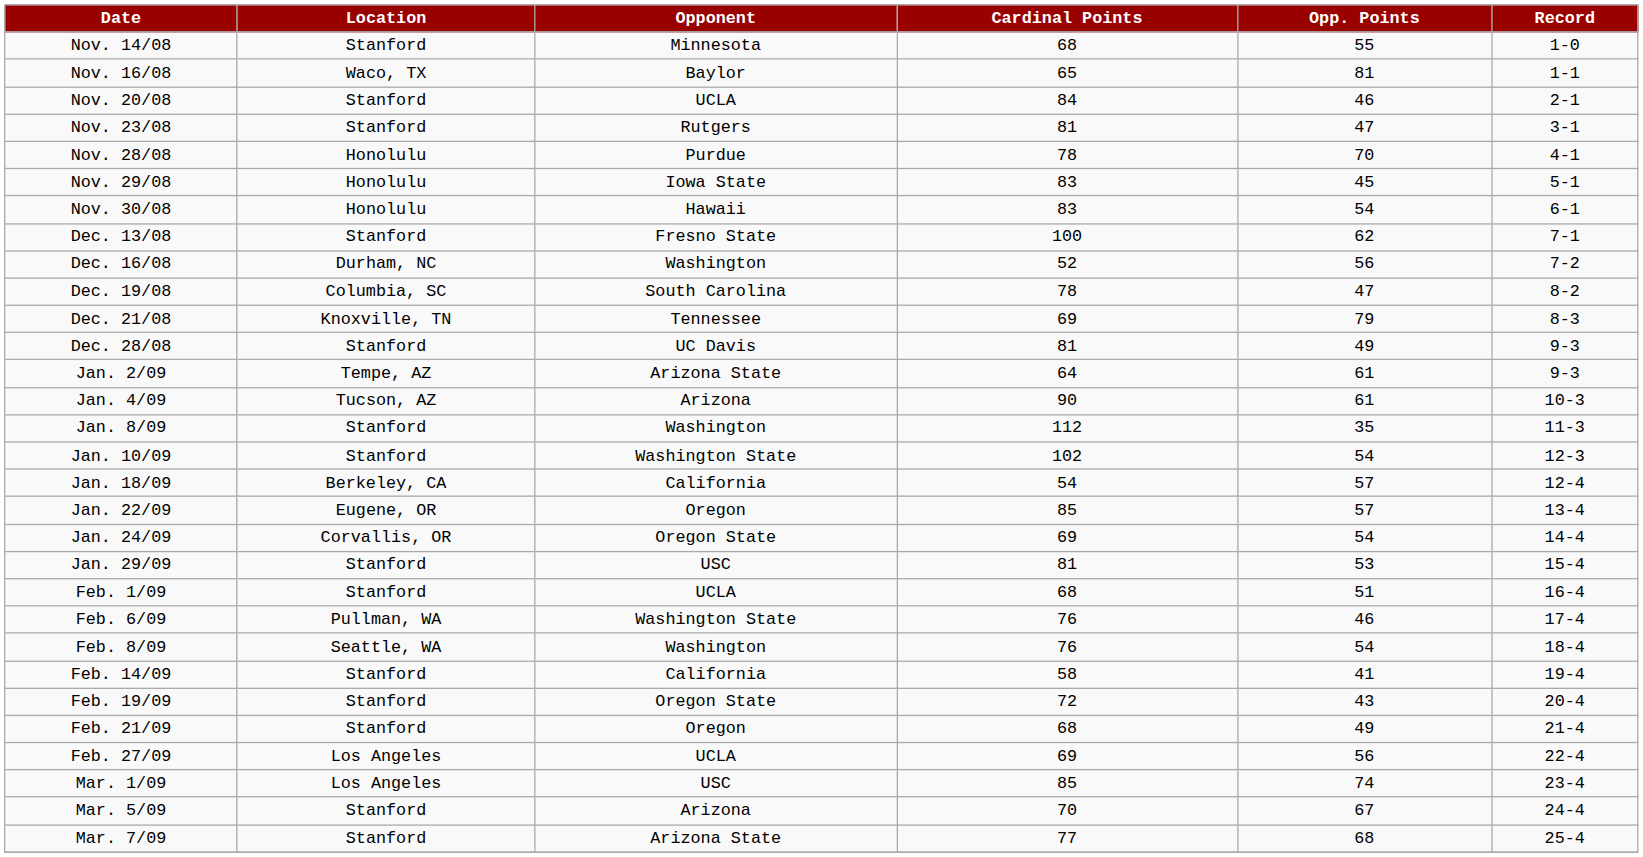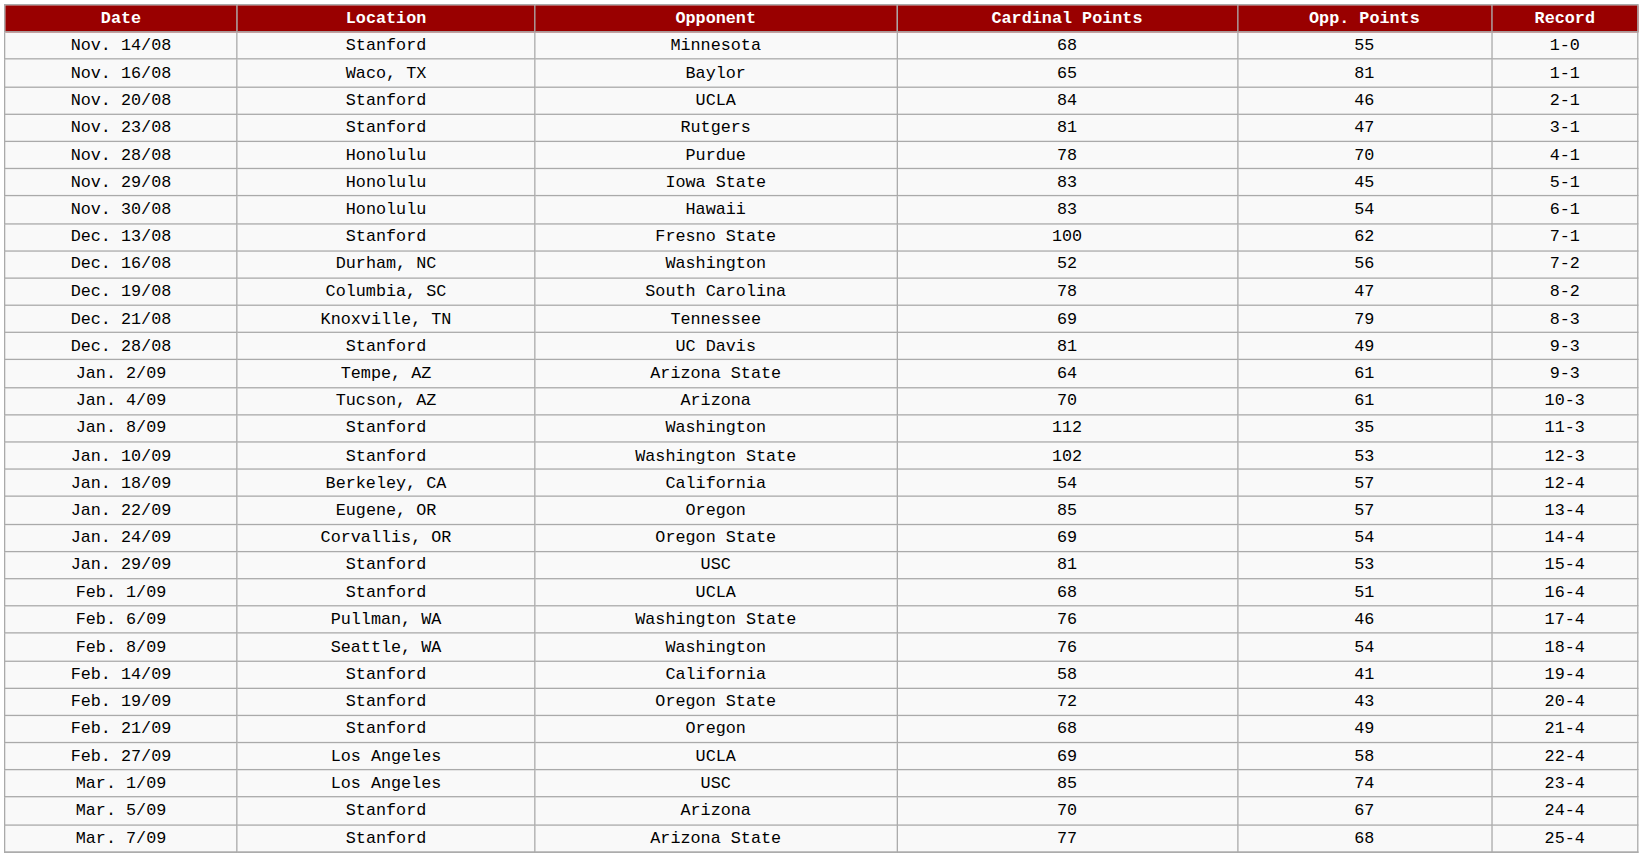Jan. 4/09 | Cardinal Points: 90 -> 70
Jan. 10/09 | Opp. Points: 54 -> 53
Feb. 27/09 | Opp. Points: 56 -> 58
